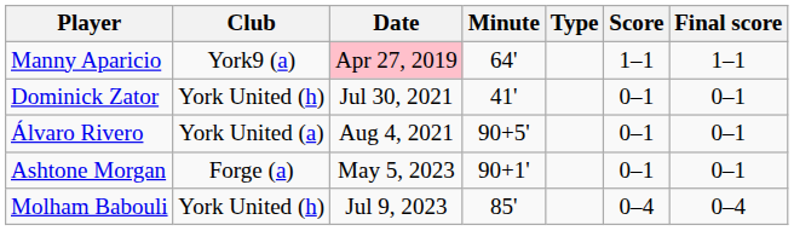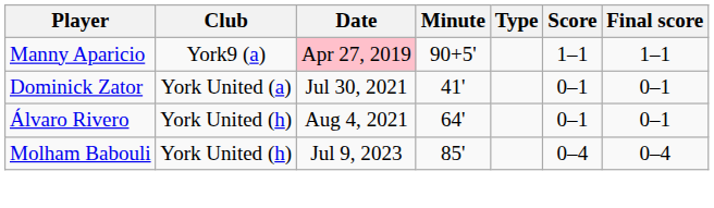Manny Aparicio | Minute: 64' -> 90+5'
Dominick Zator | Club: York United (h) -> York United (a)
Álvaro Rivero | Club: York United (a) -> York United (h)
Álvaro Rivero | Minute: 90+5' -> 64'
- row: Ashtone Morgan | Forge (a) | May 5, 2023 | 90+1' | 0–1 | 0–1
